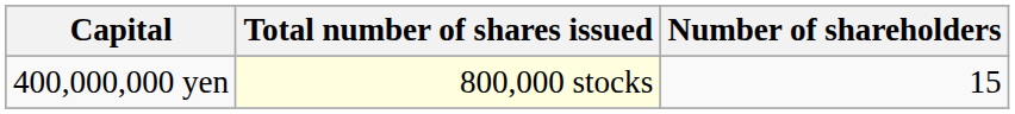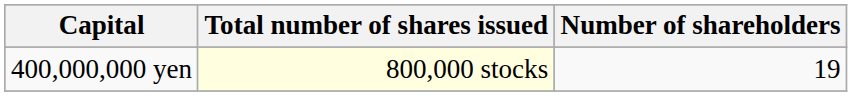400,000,000 yen | Number of shareholders: 15 -> 19
